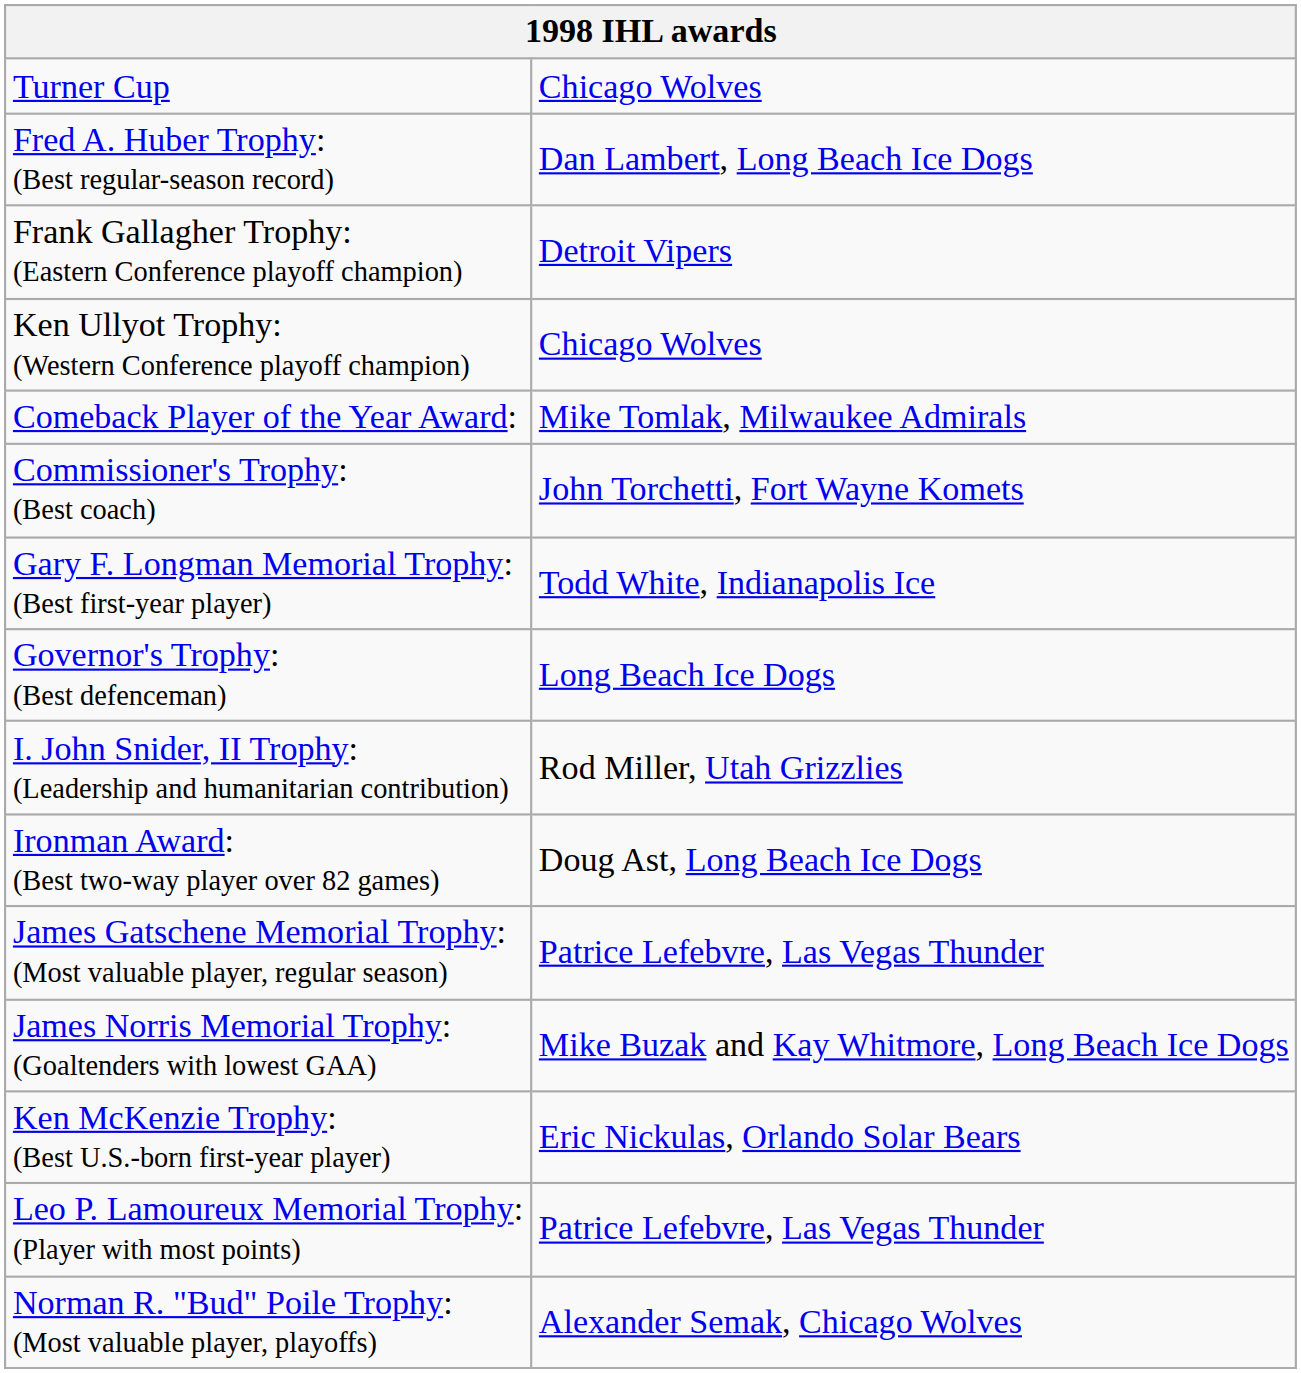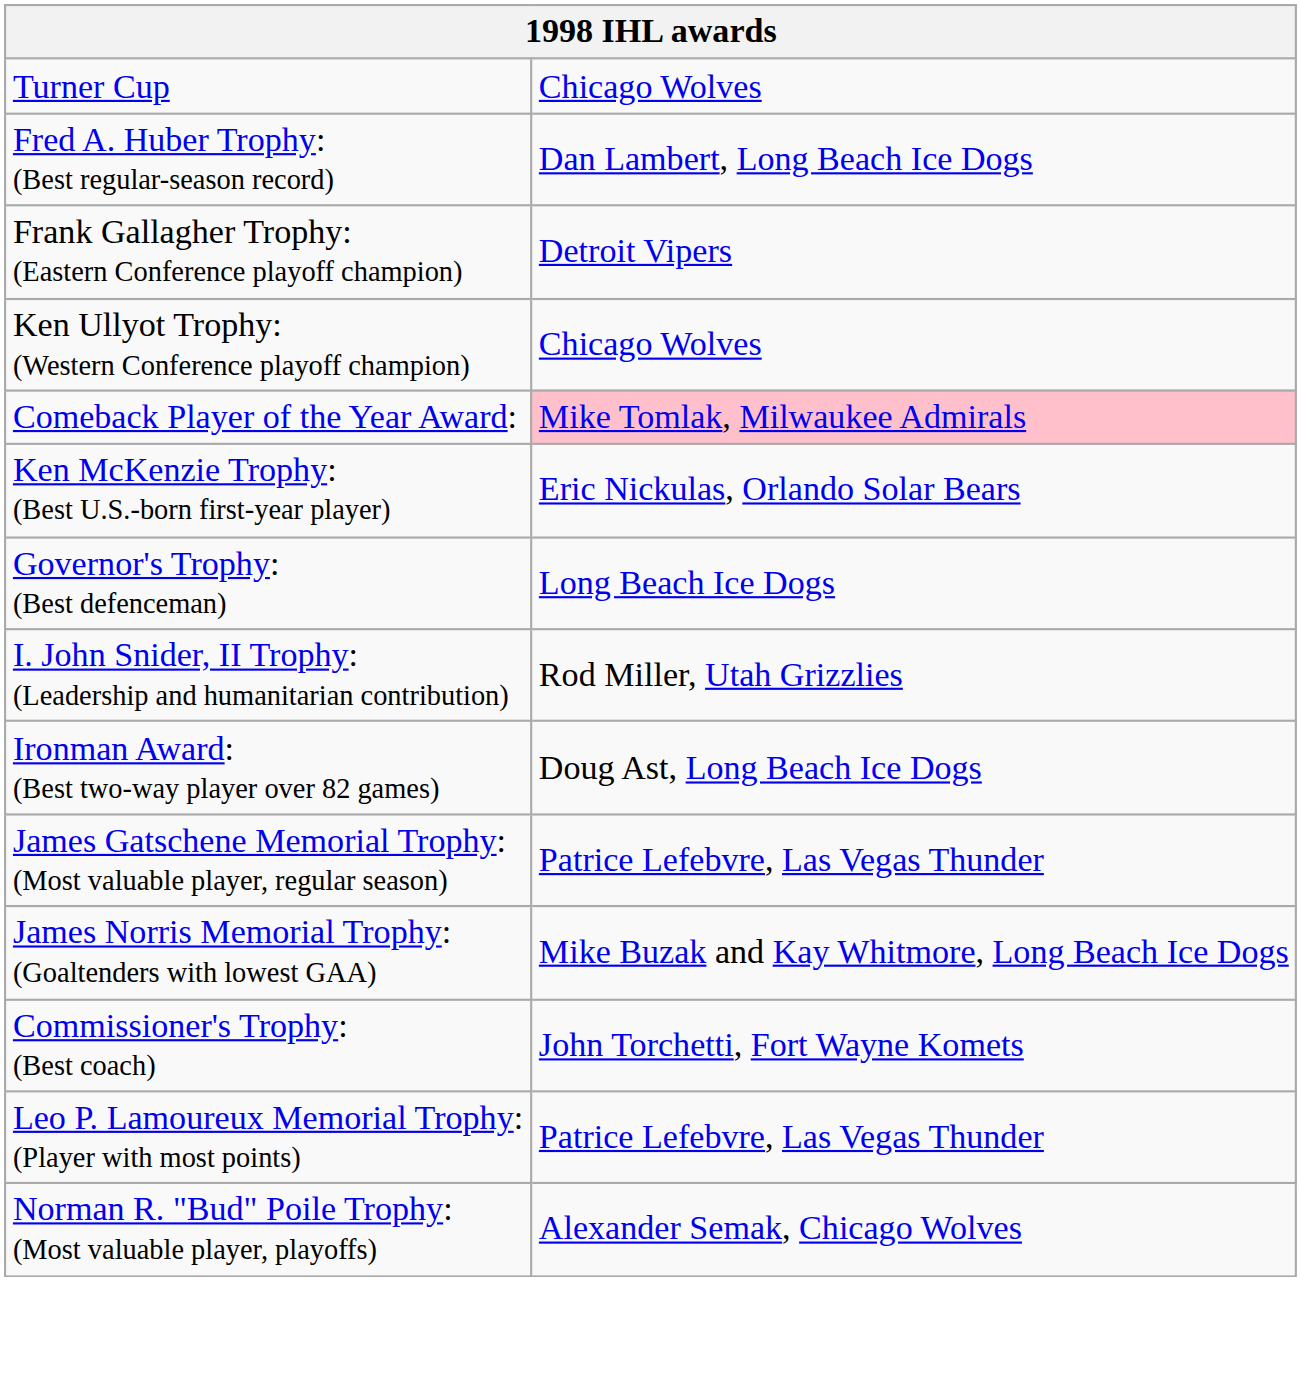Comeback Player of the Year Award: | column 2: no background -> pink background
rows swapped: Commissioner's Trophy: (Best coach) <-> Ken McKenzie Trophy: (Best U.S.-born first-year player)
- row: Gary F. Longman Memorial Trophy: (Best first-year player) | Todd White, Indianapolis Ice
